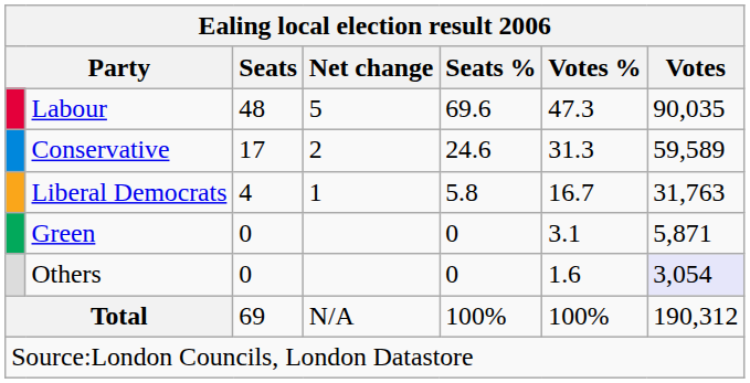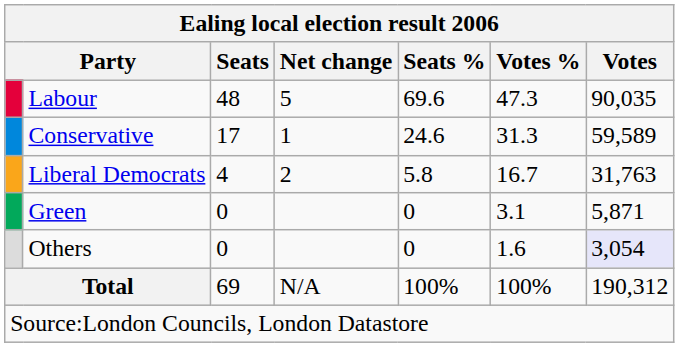Conservative | Net change: 2 -> 1
Liberal Democrats | Net change: 1 -> 2
